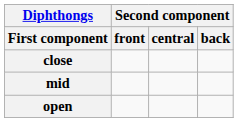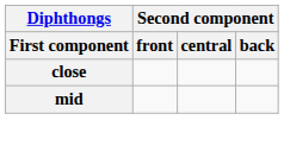- row: open
